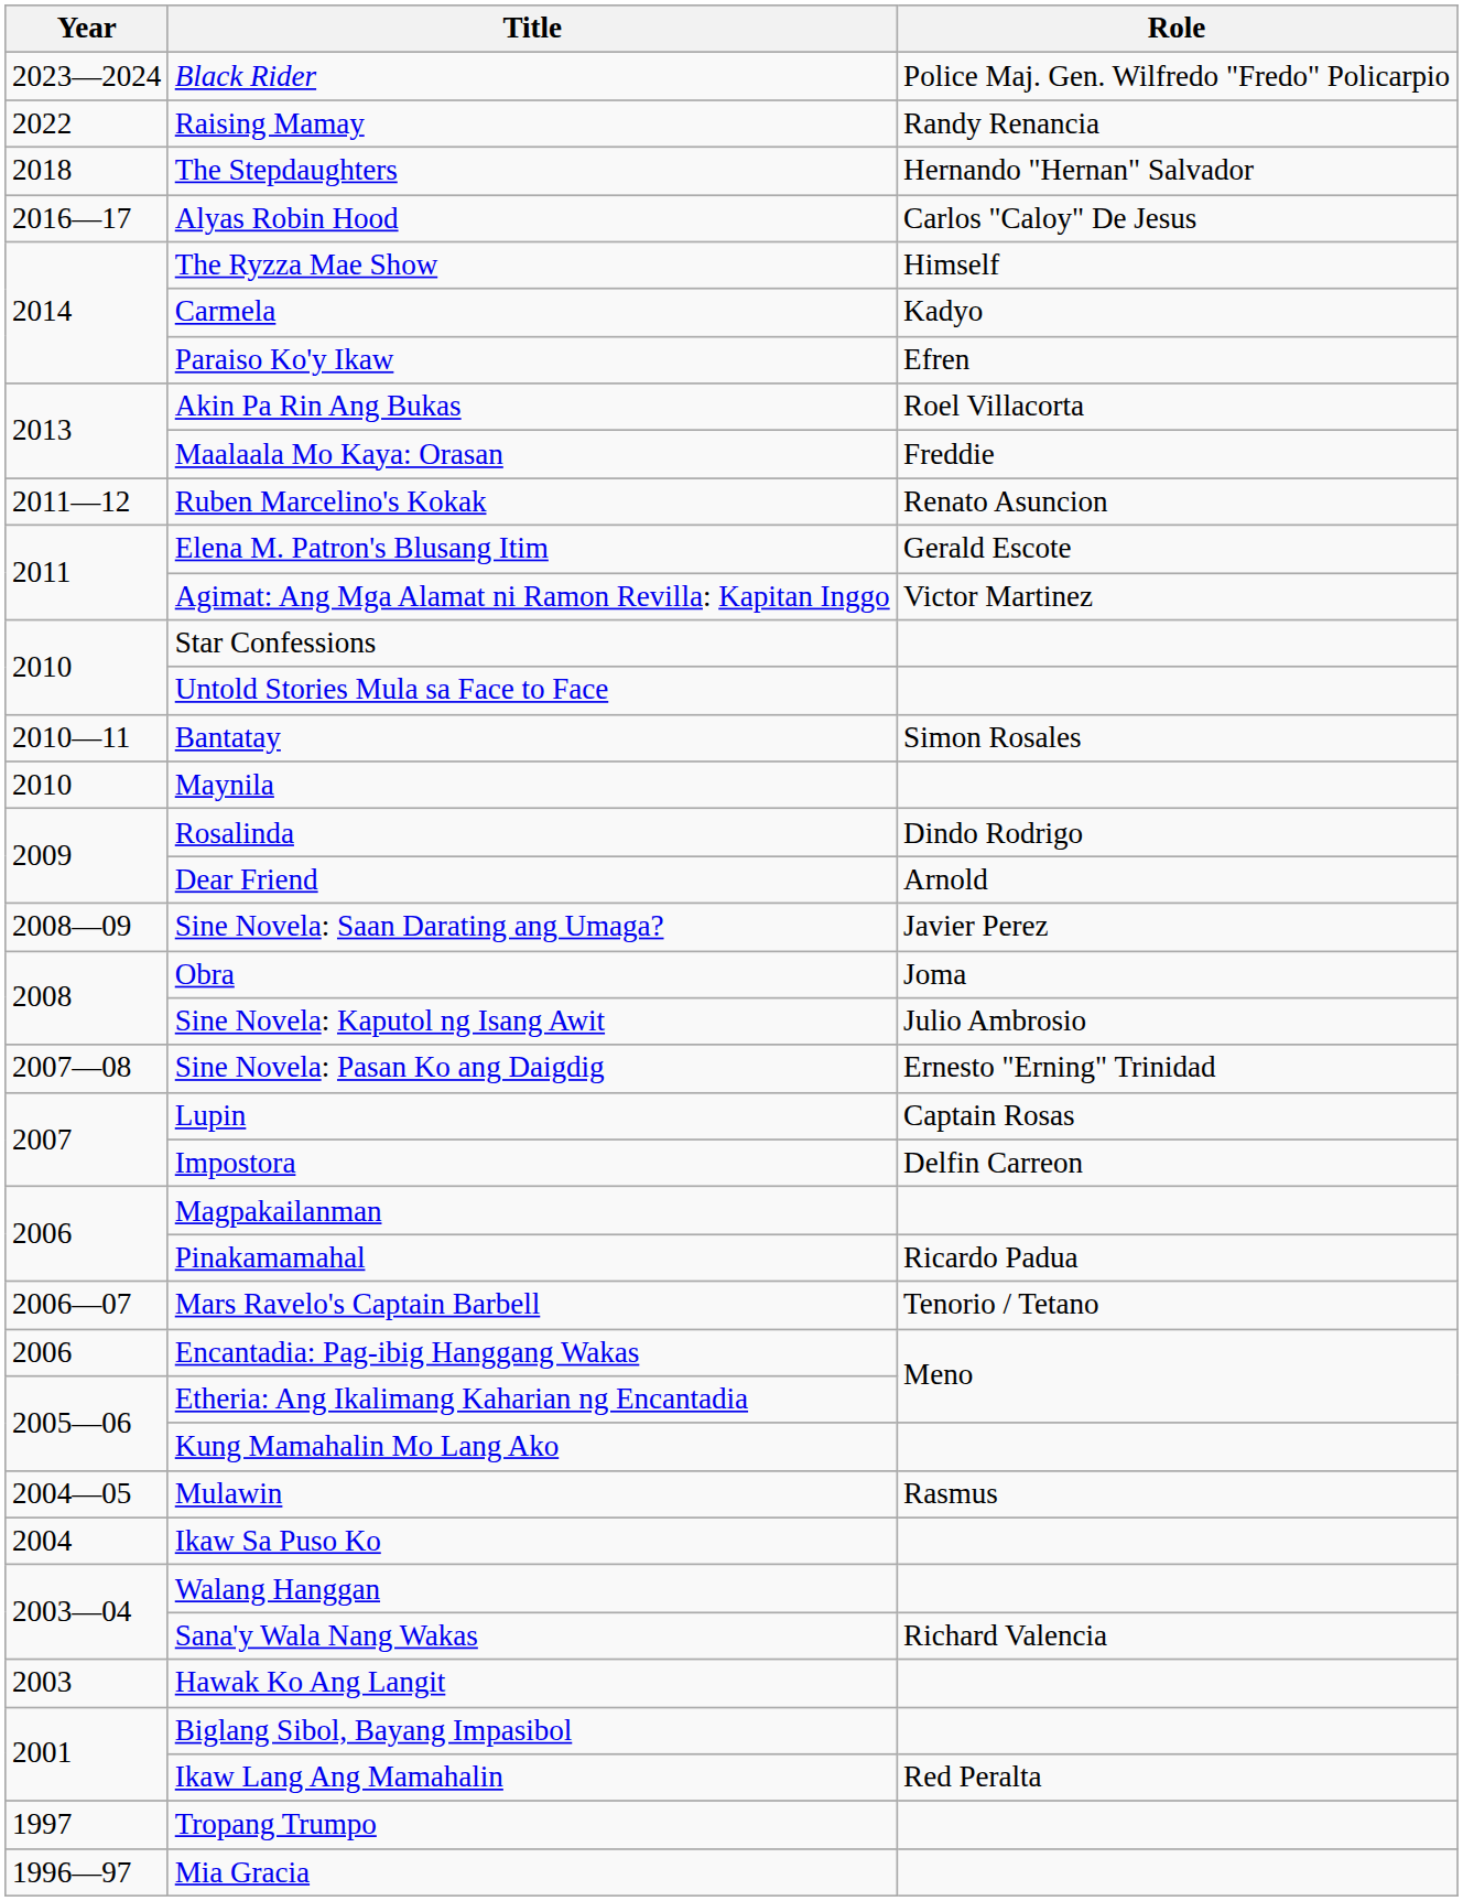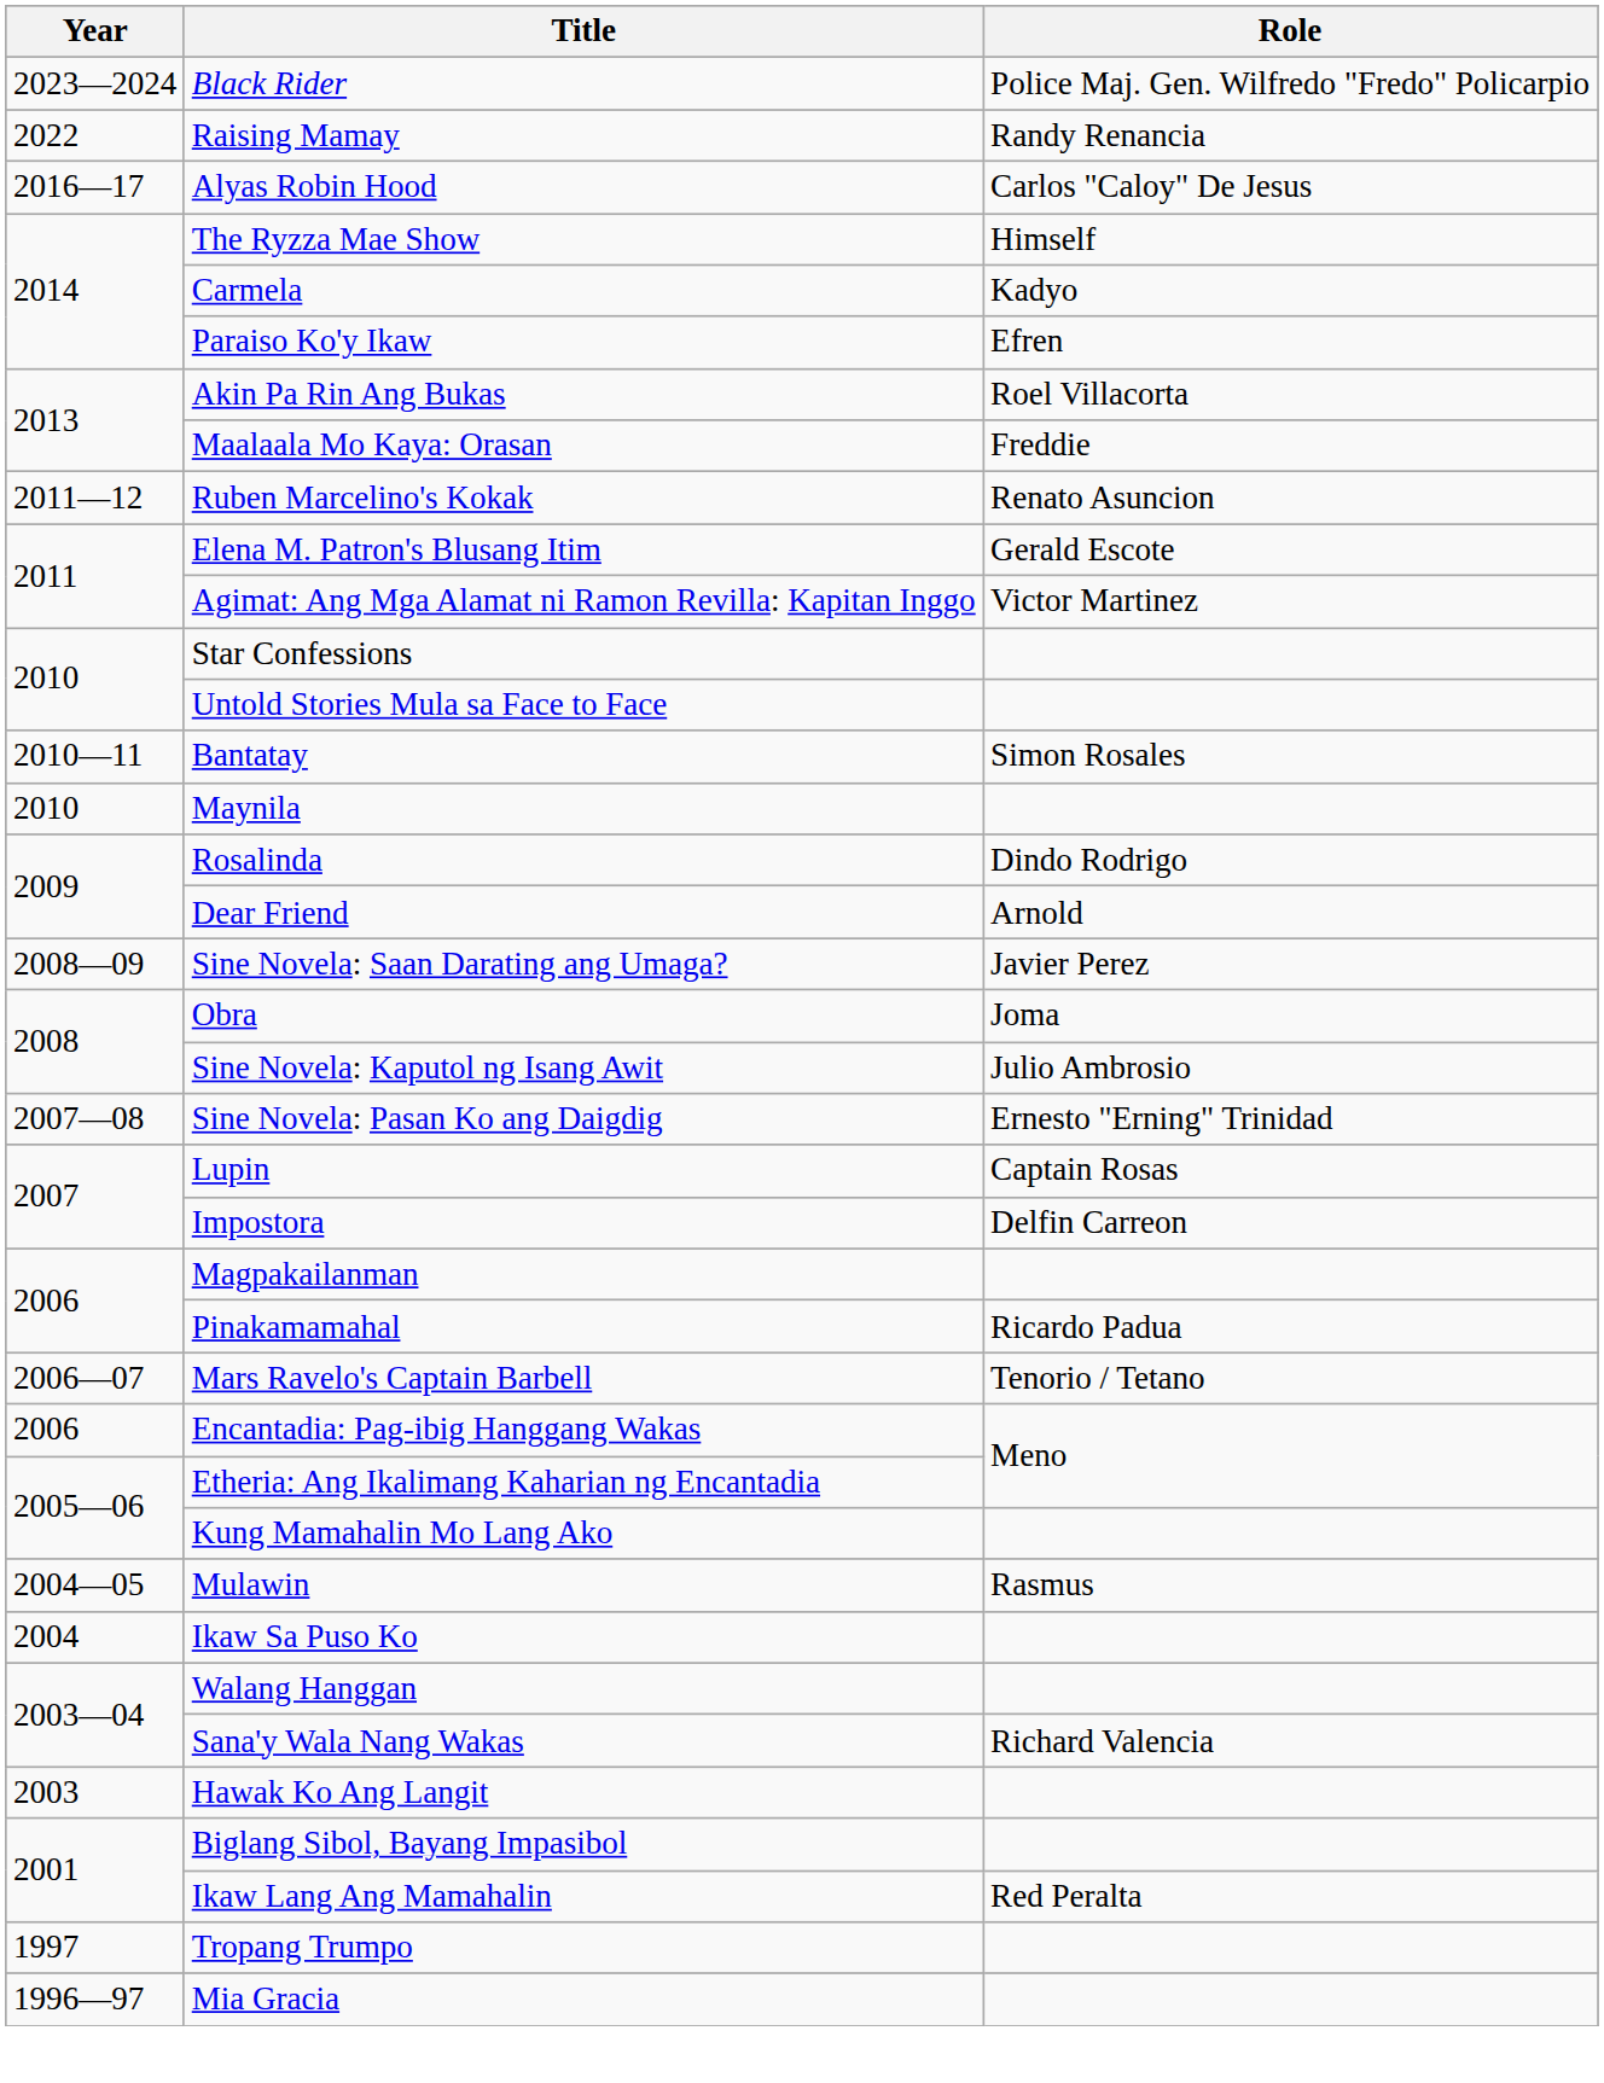- row: 2018 | The Stepdaughters | Hernando "Hernan" Salvador
